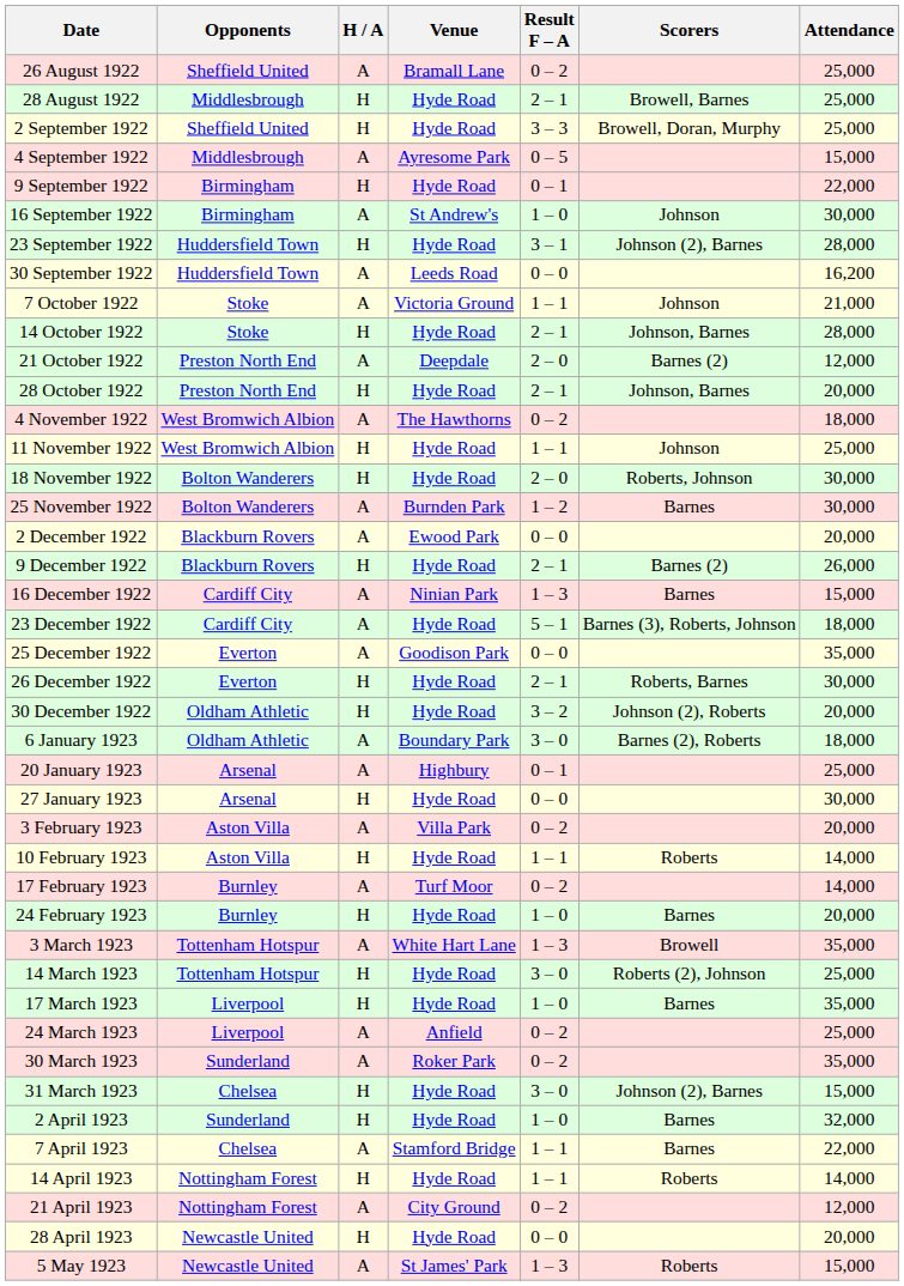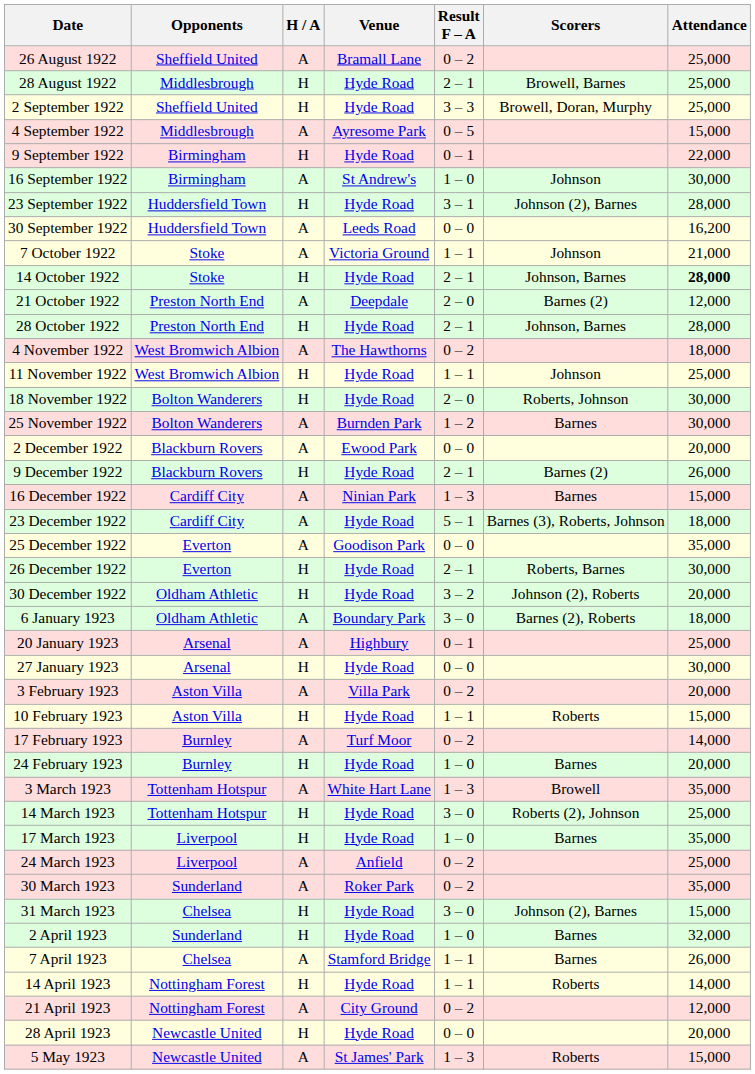14 October 1922 | Attendance: normal -> bold
28 October 1922 | Attendance: 20,000 -> 28,000
10 February 1923 | Attendance: 14,000 -> 15,000
7 April 1923 | Attendance: 22,000 -> 26,000
